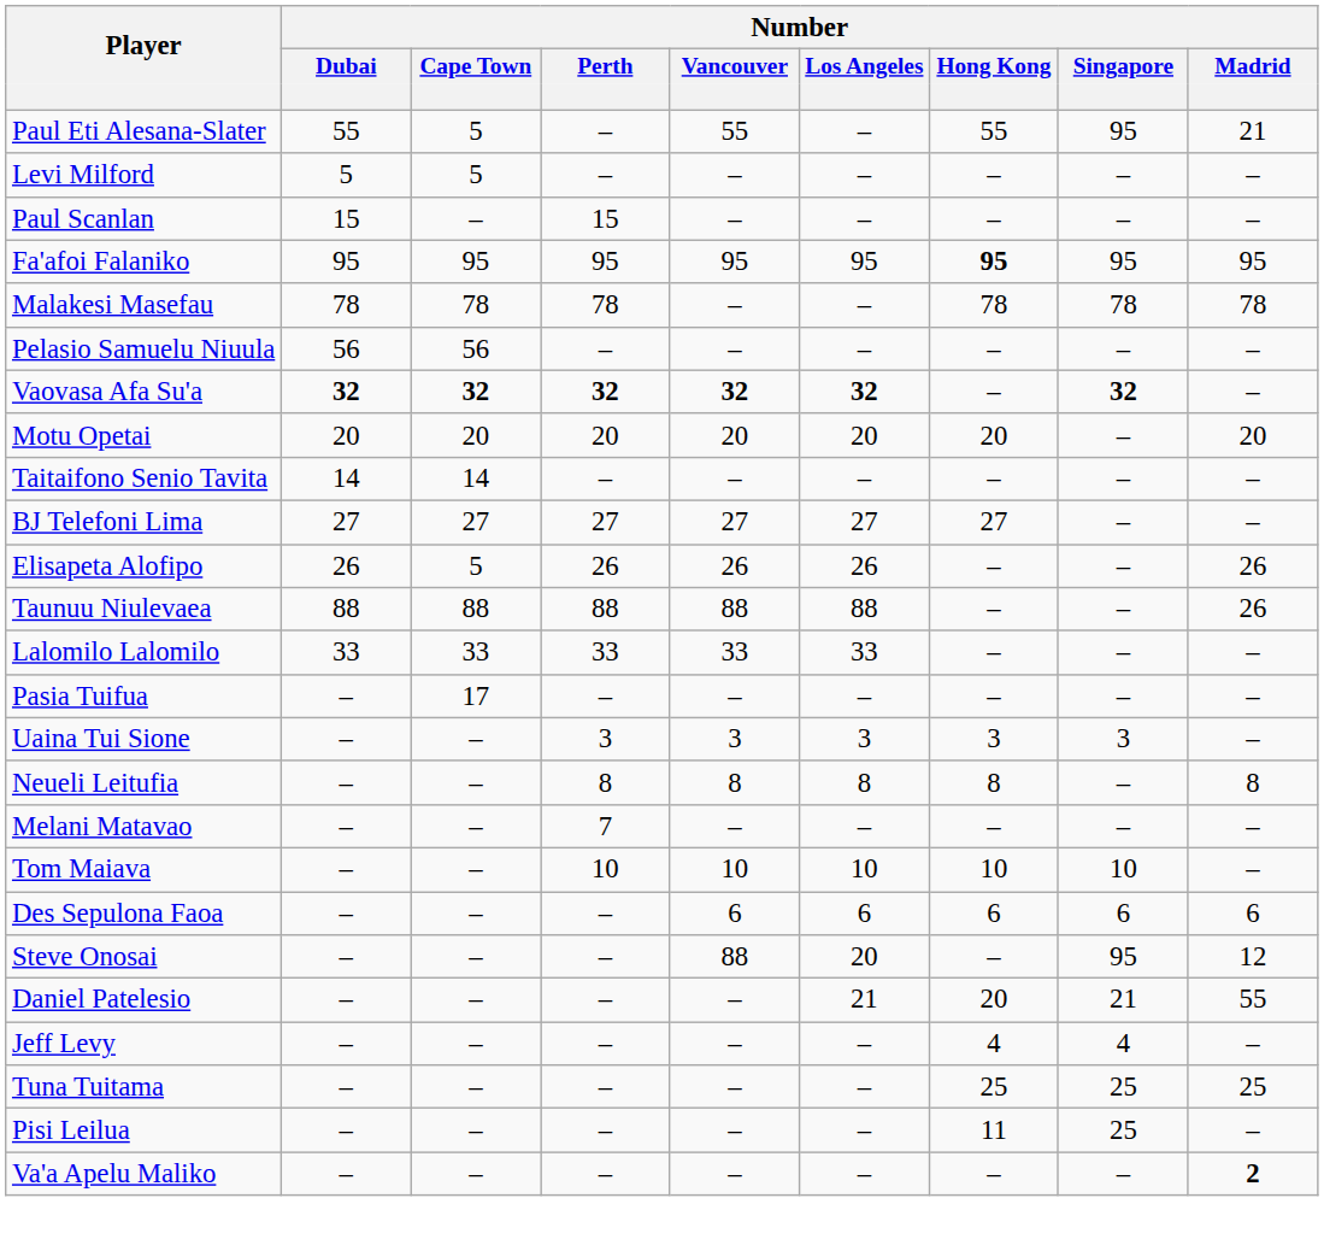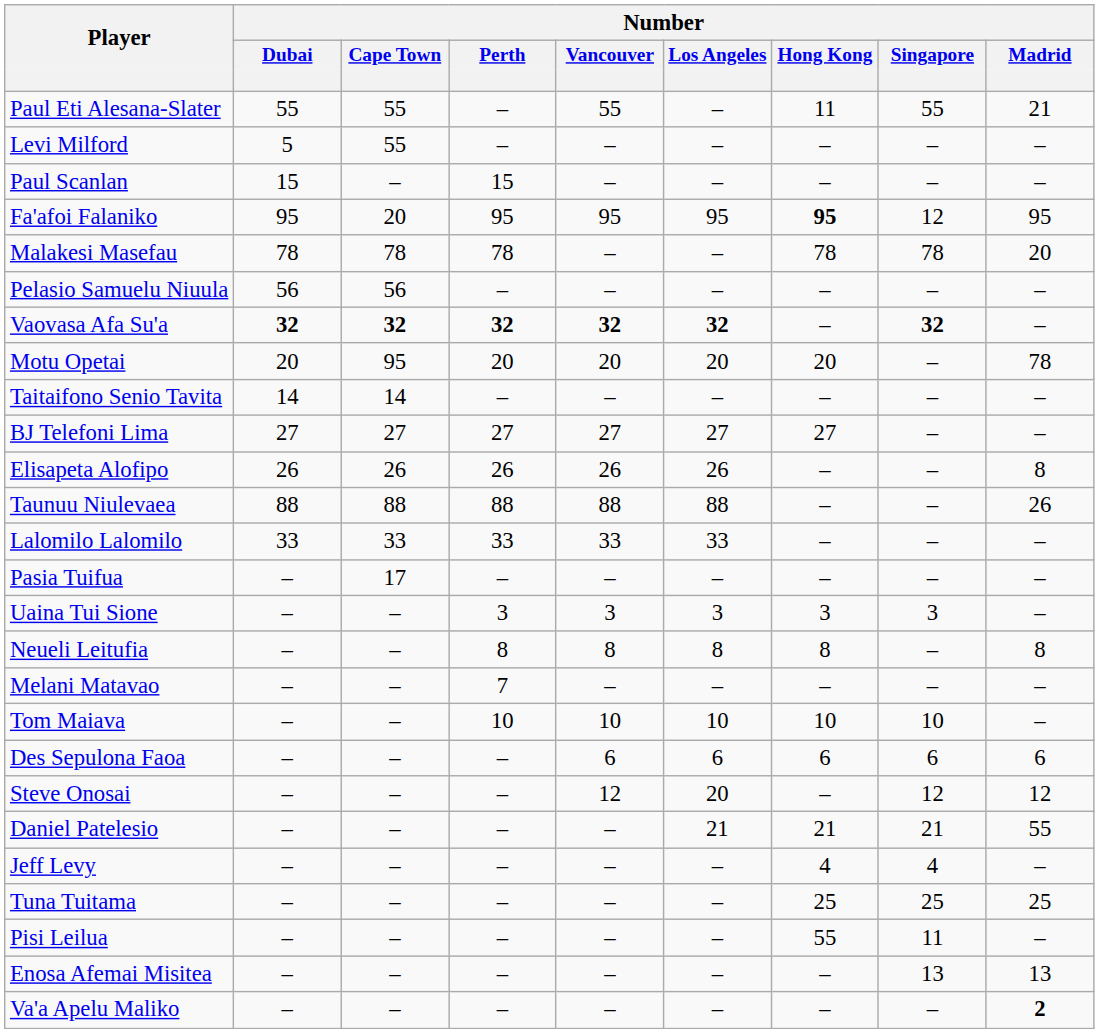Paul Eti Alesana-Slater | Number / Cape Town: 5 -> 55
Paul Eti Alesana-Slater | Number / Hong Kong: 55 -> 11
Paul Eti Alesana-Slater | Number / Singapore: 95 -> 55
Levi Milford | Number / Cape Town: 5 -> 55
Fa'afoi Falaniko | Number / Cape Town: 95 -> 20
Fa'afoi Falaniko | Number / Singapore: 95 -> 12
Malakesi Masefau | Number / Madrid: 78 -> 20
Motu Opetai | Number / Cape Town: 20 -> 95
Motu Opetai | Number / Madrid: 20 -> 78
Elisapeta Alofipo | Number / Cape Town: 5 -> 26
Elisapeta Alofipo | Number / Madrid: 26 -> 8
Steve Onosai | Number / Vancouver: 88 -> 12
Steve Onosai | Number / Singapore: 95 -> 12
Daniel Patelesio | Number / Hong Kong: 20 -> 21
Pisi Leilua | Number / Hong Kong: 11 -> 55
Pisi Leilua | Number / Singapore: 25 -> 11
+ row: Enosa Afemai Misitea | – | – | – | – | – | – | 13 | 13
